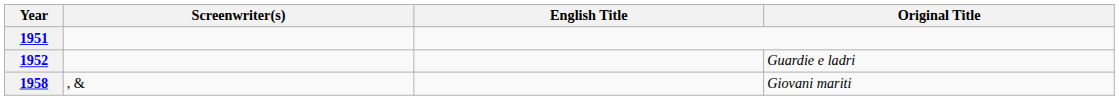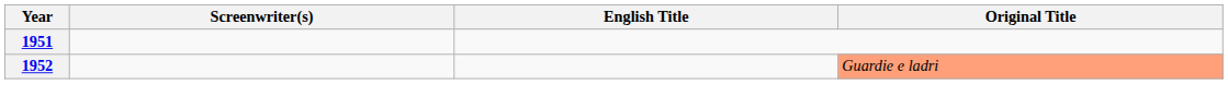1952 | Original Title: no background -> lightsalmon background
- row: 1958 | , & | Giovani mariti
